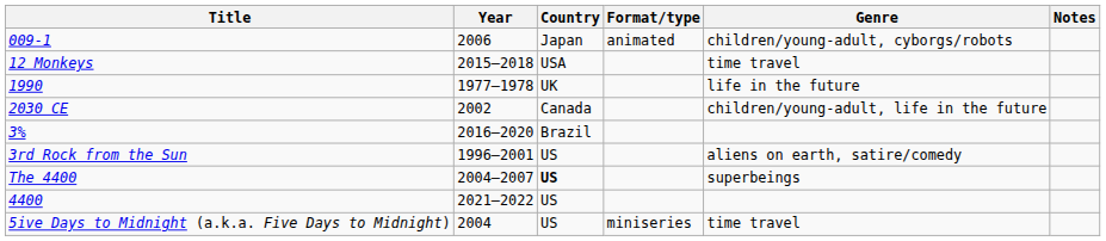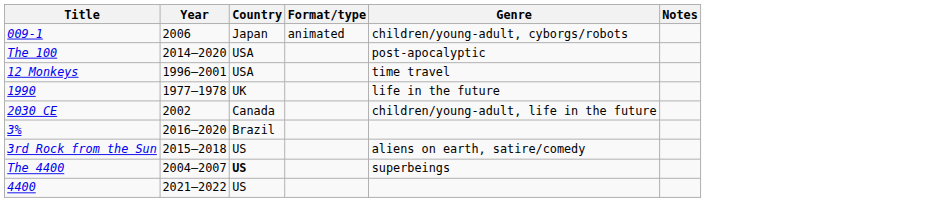+ row: The 100 | 2014–2020 | USA | post-apocalyptic
12 Monkeys | Year: 2015–2018 -> 1996–2001
3rd Rock from the Sun | Year: 1996–2001 -> 2015–2018
- row: 5ive Days to Midnight (a.k.a. Five Days to Midnight) | 2004 | US | miniseries | time travel
